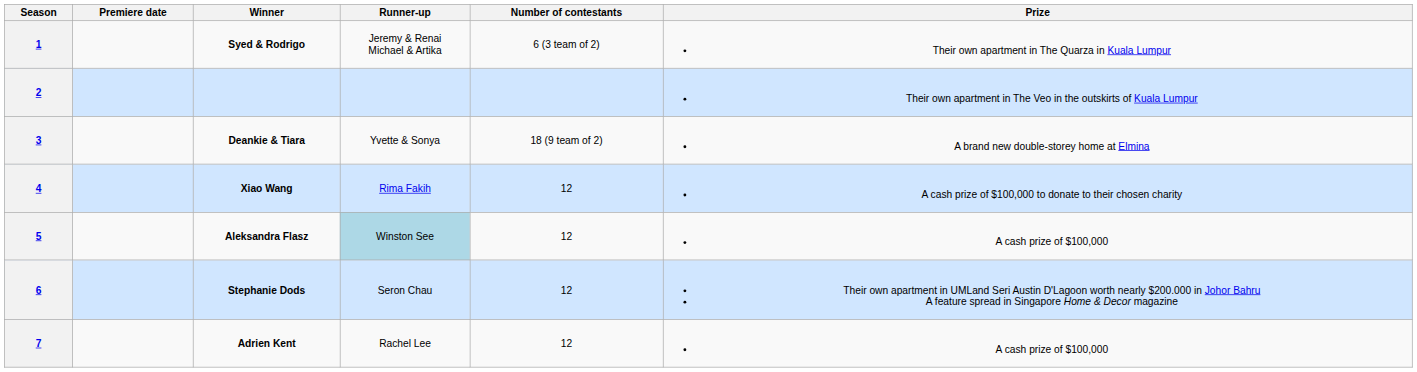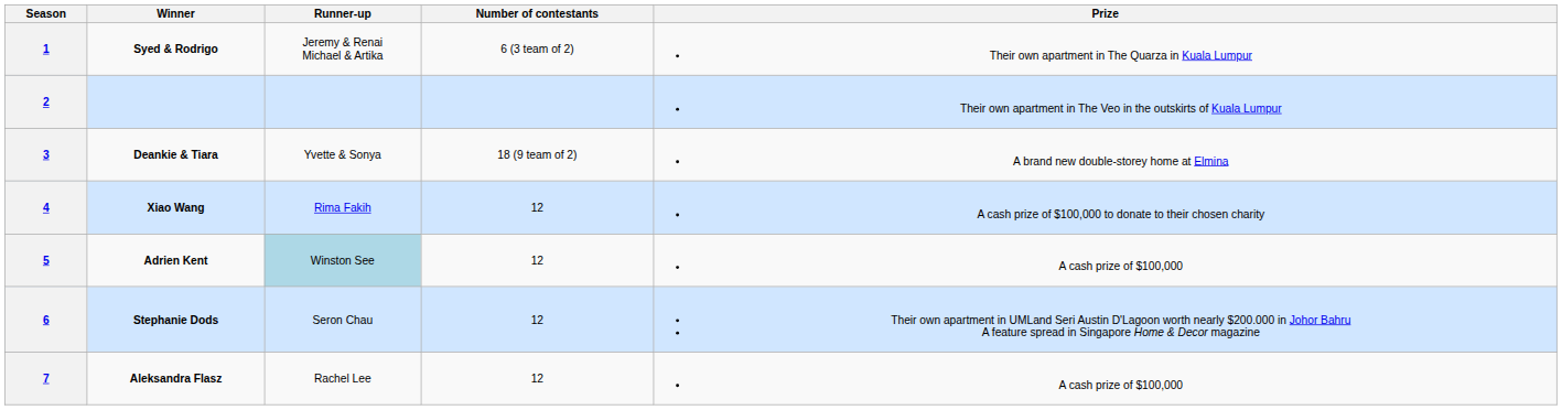- column: Premiere date
5 | Winner: Aleksandra Flasz -> Adrien Kent
7 | Winner: Adrien Kent -> Aleksandra Flasz
